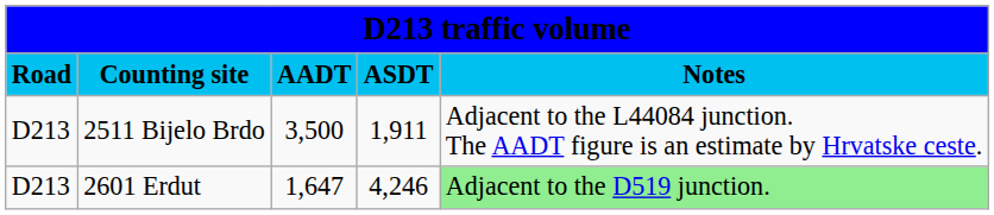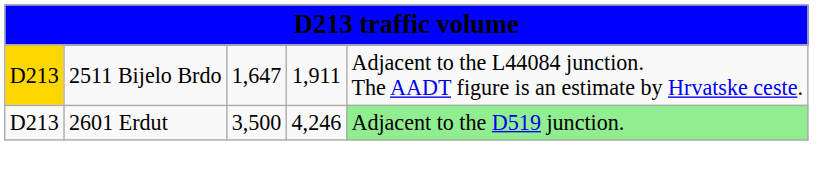- row: Road | Counting site | AADT | ASDT | Notes
2511 Bijelo Brdo | column 1: no background -> gold background
2511 Bijelo Brdo | column 3: 3,500 -> 1,647
2601 Erdut | column 3: 1,647 -> 3,500
